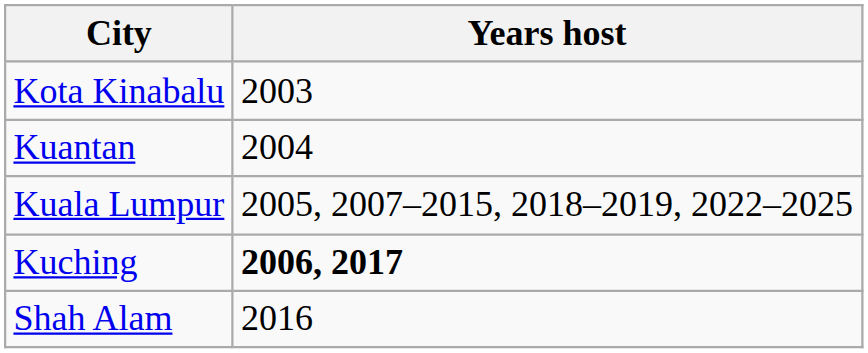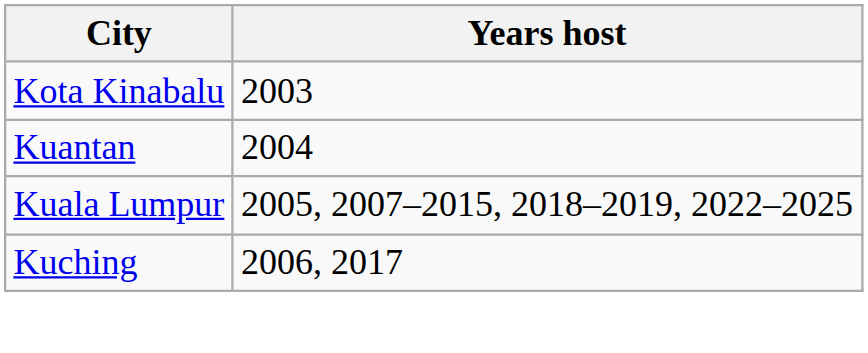Kuching | Years host: bold -> normal
- row: Shah Alam | 2016
